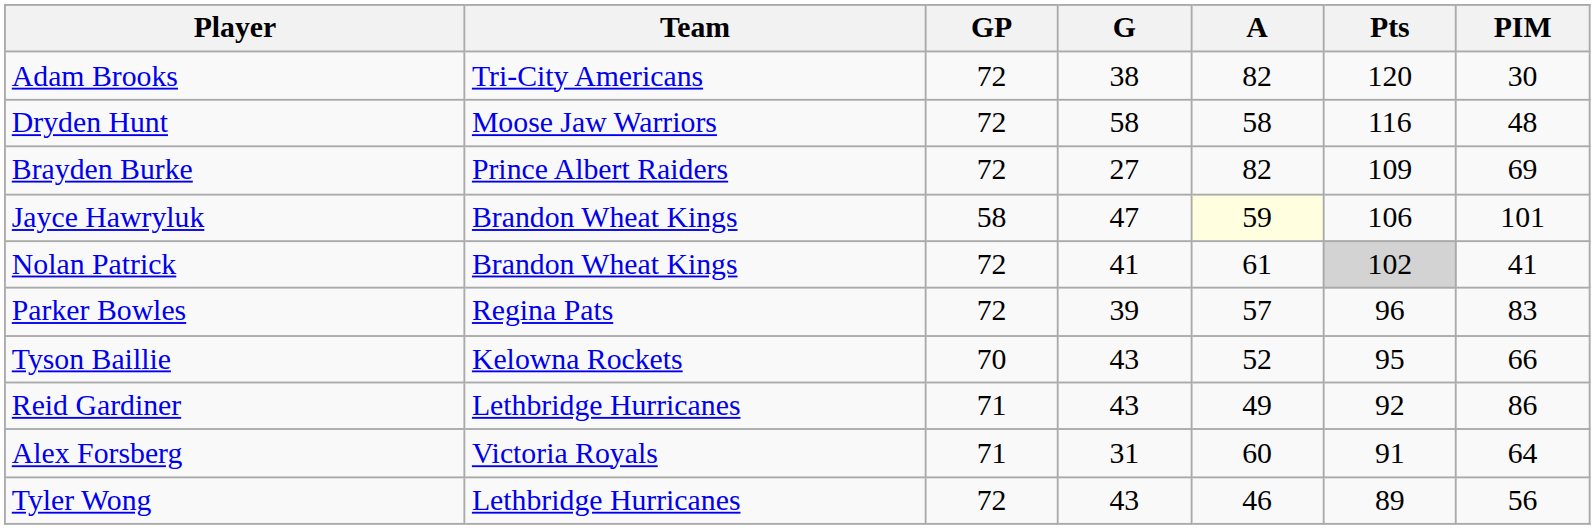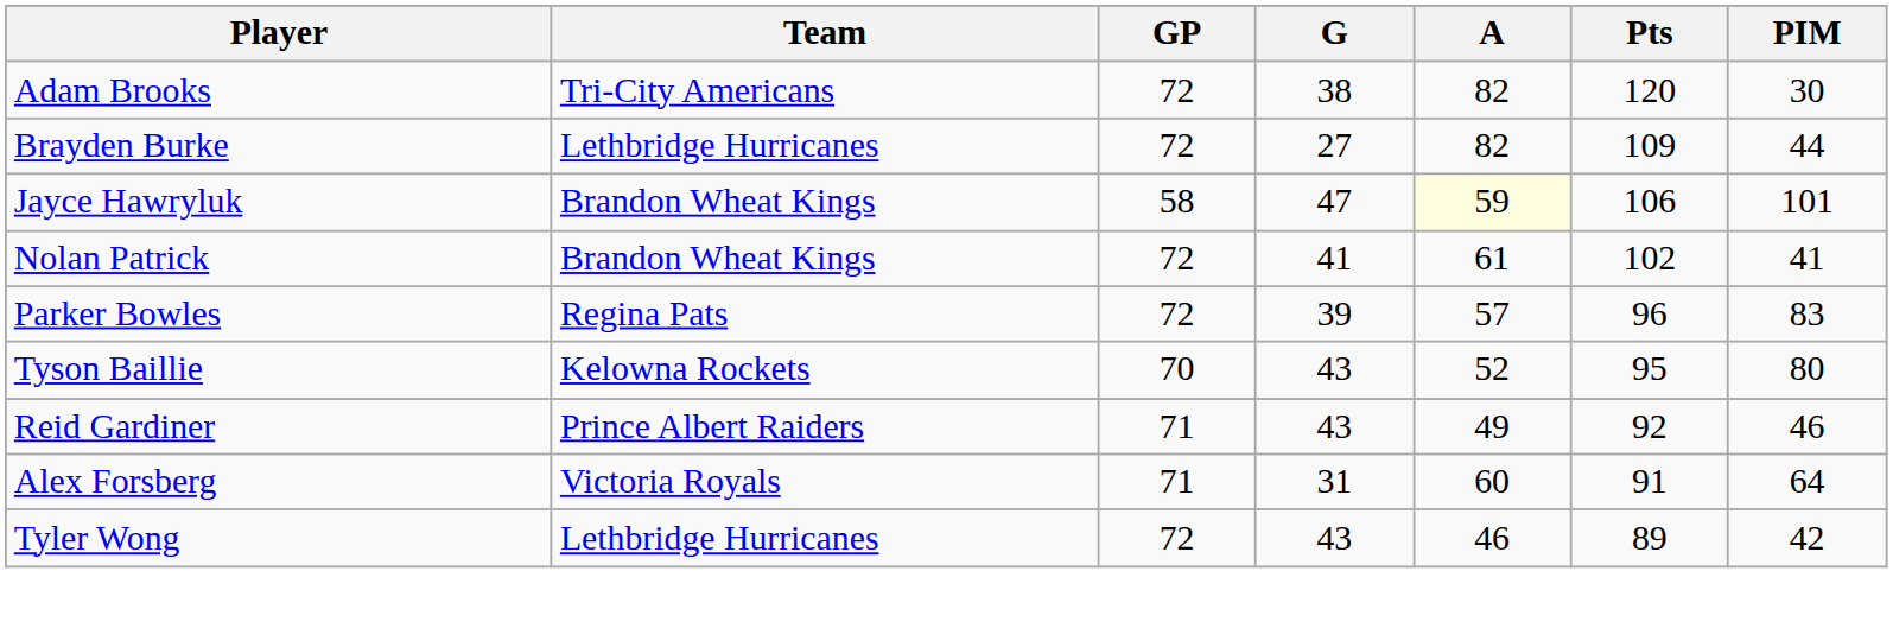- row: Dryden Hunt | Moose Jaw Warriors | 72 | 58 | 58 | 116 | 48
Brayden Burke | Team: Prince Albert Raiders -> Lethbridge Hurricanes
Brayden Burke | PIM: 69 -> 44
Nolan Patrick | Pts: lightgrey background -> no background
Tyson Baillie | PIM: 66 -> 80
Reid Gardiner | Team: Lethbridge Hurricanes -> Prince Albert Raiders
Reid Gardiner | PIM: 86 -> 46
Tyler Wong | PIM: 56 -> 42
